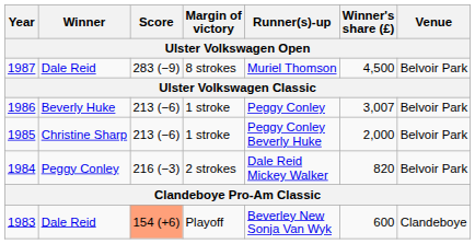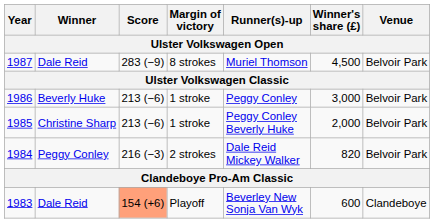1986 | Winner's share (£): 3,007 -> 3,000
